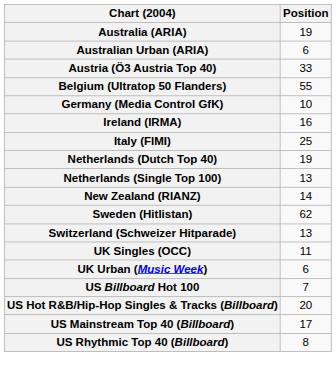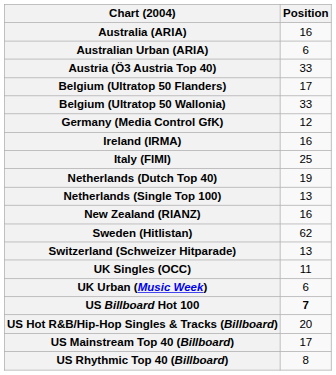Australia (ARIA) | Position: 19 -> 16
Belgium (Ultratop 50 Flanders) | Position: 55 -> 17
+ row: Belgium (Ultratop 50 Wallonia) | 33
Germany (Media Control GfK) | Position: 10 -> 12
New Zealand (RIANZ) | Position: 14 -> 16
US Billboard Hot 100 | Position: normal -> bold
